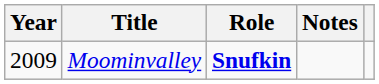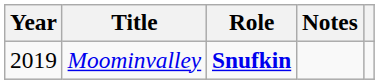Moominvalley | Year: 2009 -> 2019
